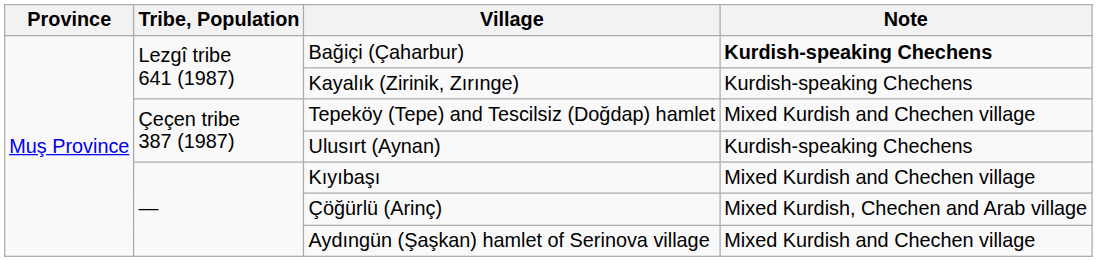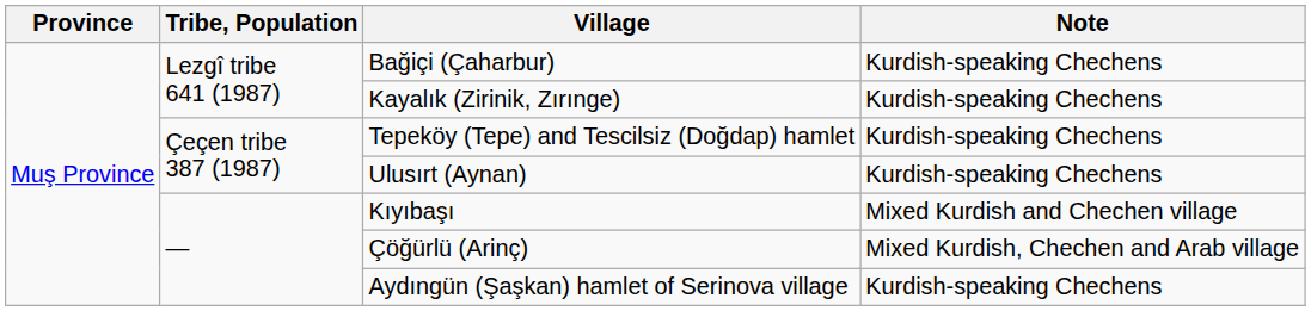Bağiçi (Çaharbur) | Note: bold -> normal
Tepeköy (Tepe) and Tescilsiz (Doğdap) hamlet | Note: Mixed Kurdish and Chechen village -> Kurdish-speaking Chechens
Aydıngün (Şaşkan) hamlet of Serinova village | Note: Mixed Kurdish and Chechen village -> Kurdish-speaking Chechens
